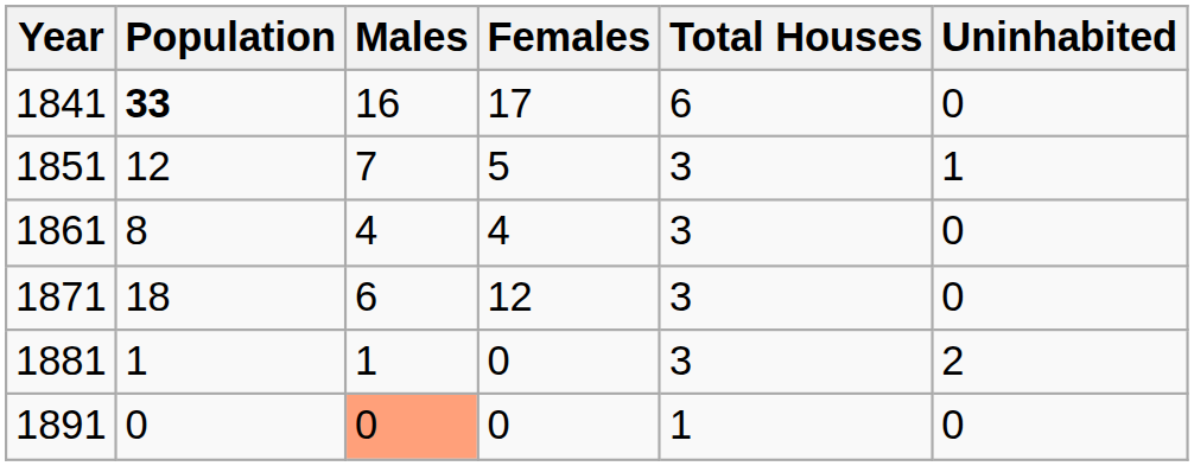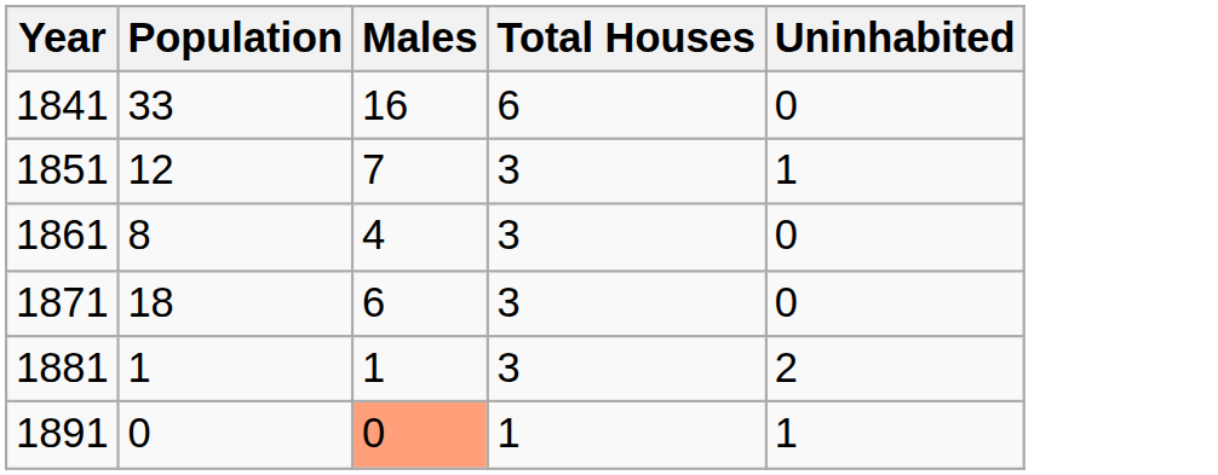- column: Females | 17 | 5 | 4 | 12 | 0 | 0
1841 | Population: bold -> normal
1891 | Uninhabited: 0 -> 1
